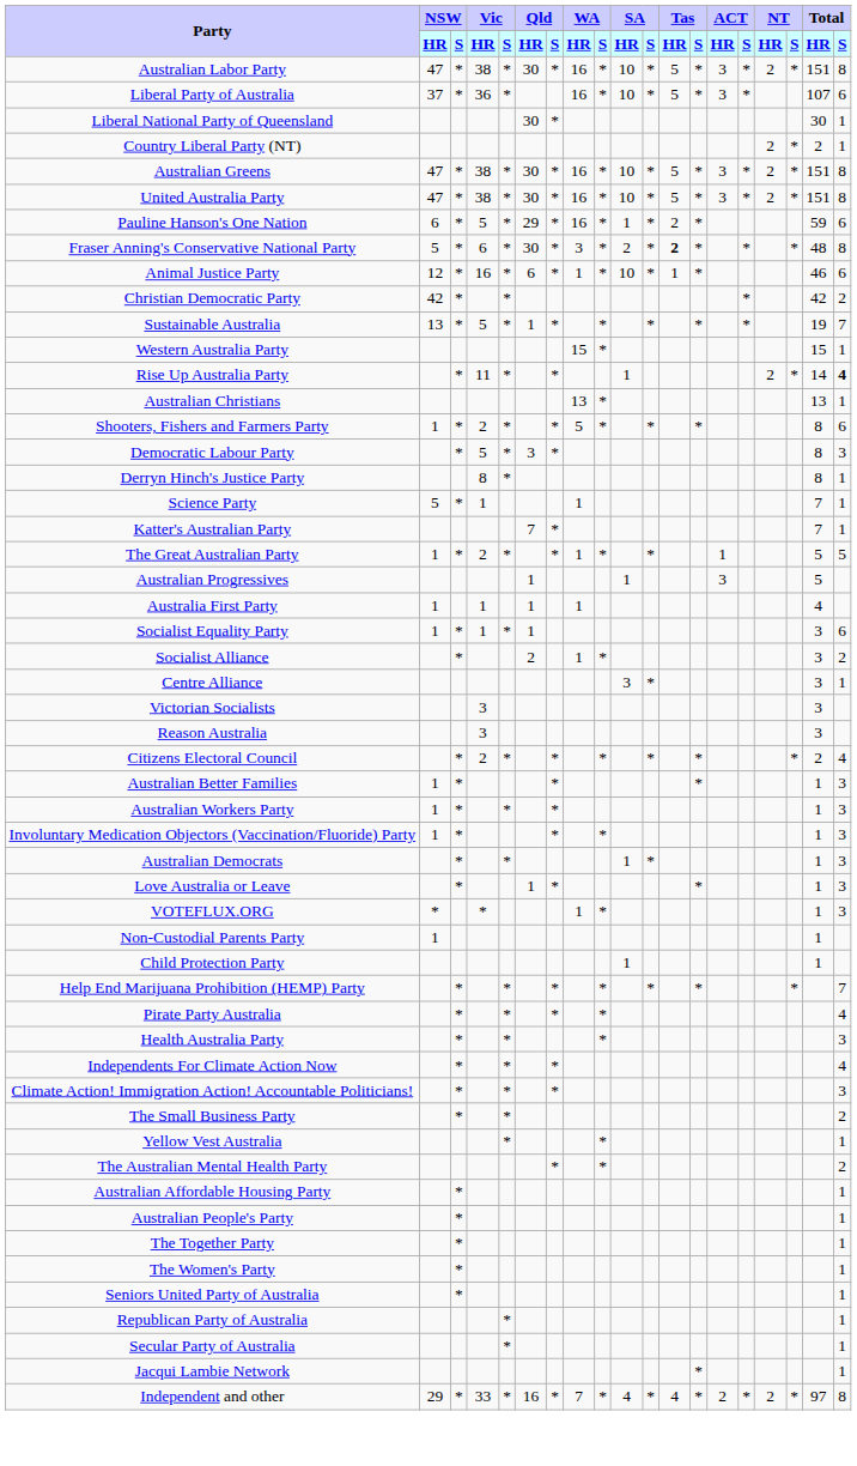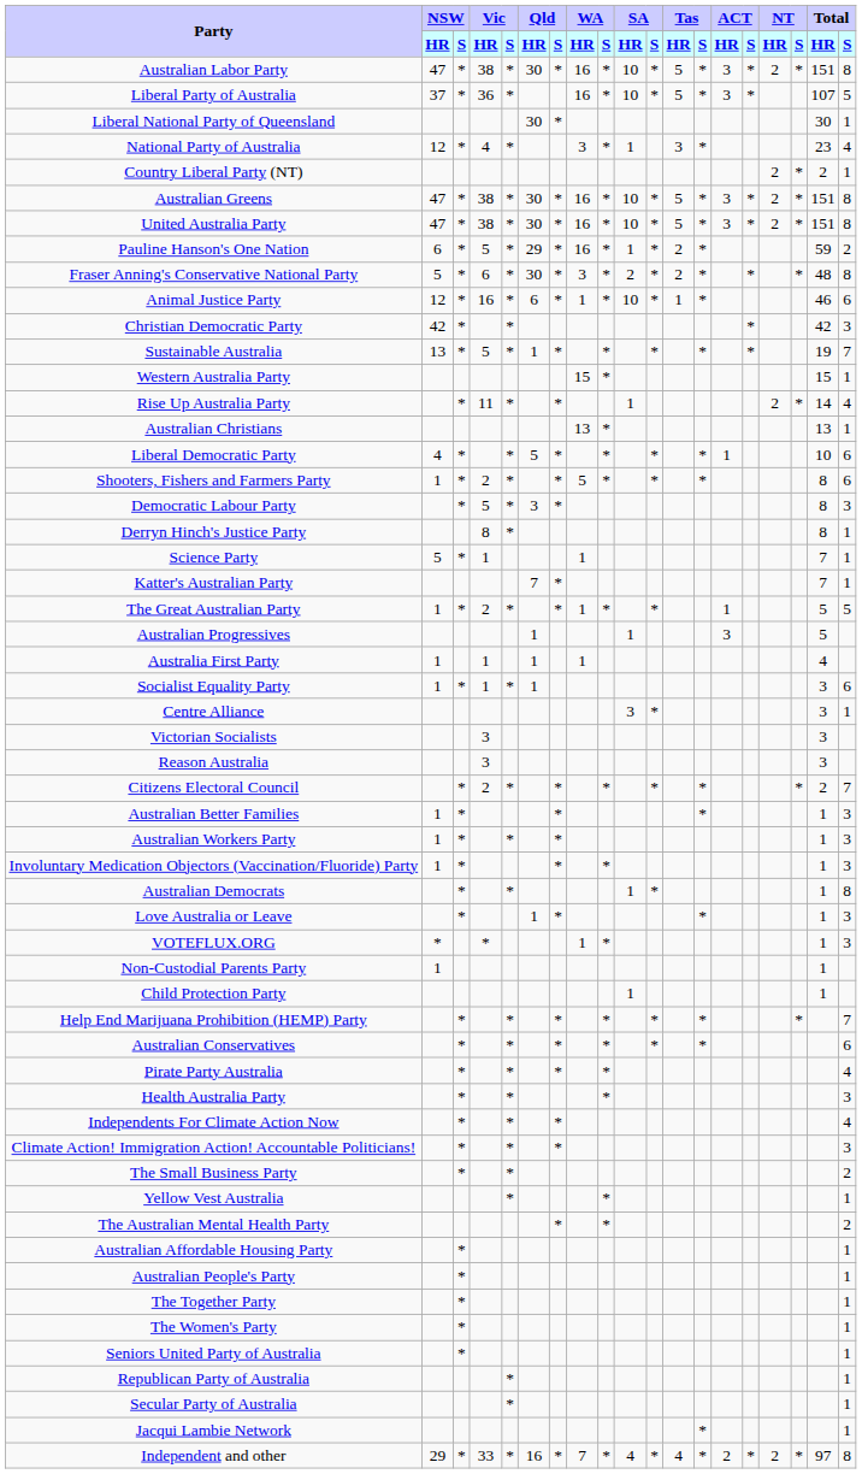Liberal Party of Australia | Total / S: 6 -> 5
+ row: National Party of Australia | 12 | * | 4 | * | 3 | * | 1 | 3 | * | 23 | 4
Pauline Hanson's One Nation | Total / S: 6 -> 2
Fraser Anning's Conservative National Party | Tas / HR: bold -> normal
Christian Democratic Party | Total / S: 2 -> 3
Rise Up Australia Party | Total / S: bold -> normal
+ row: Liberal Democratic Party | 4 | * | * | 5 | * | * | * | * | 1 | 10 | 6
- row: Socialist Alliance | * | 2 | 1 | * | 3 | 2
Citizens Electoral Council | Total / S: 4 -> 7
Australian Democrats | Total / S: 3 -> 8
+ row: Australian Conservatives | * | * | * | * | * | * | 6
